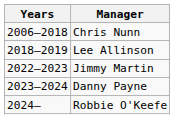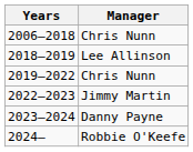+ row: 2019–2022 | Chris Nunn
